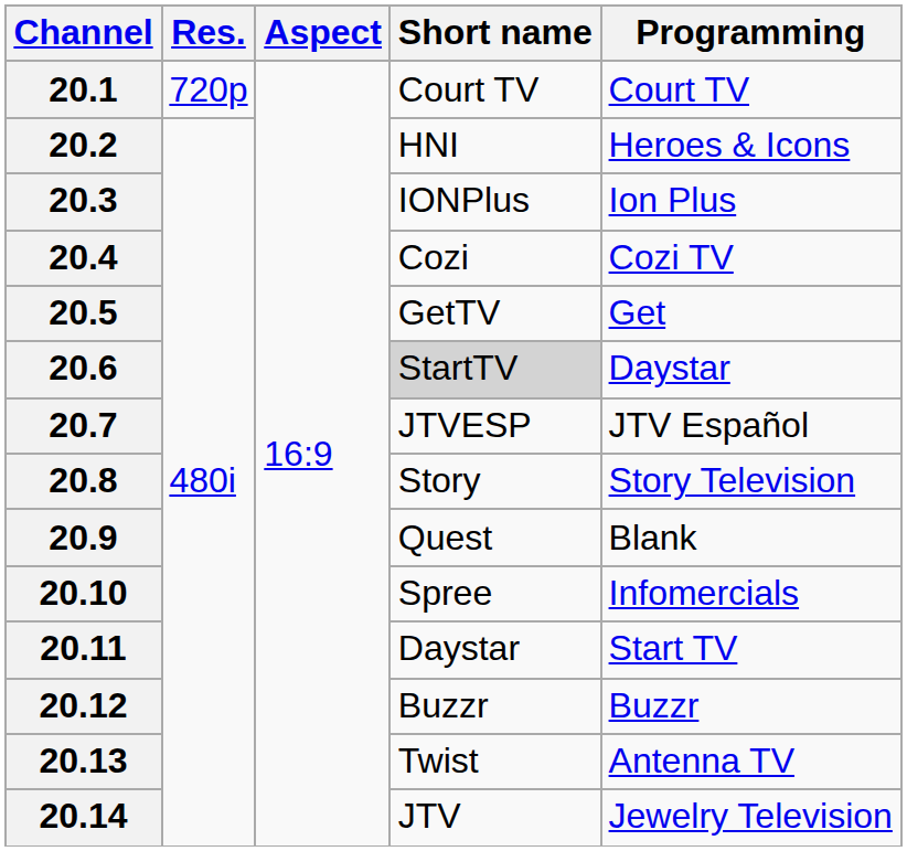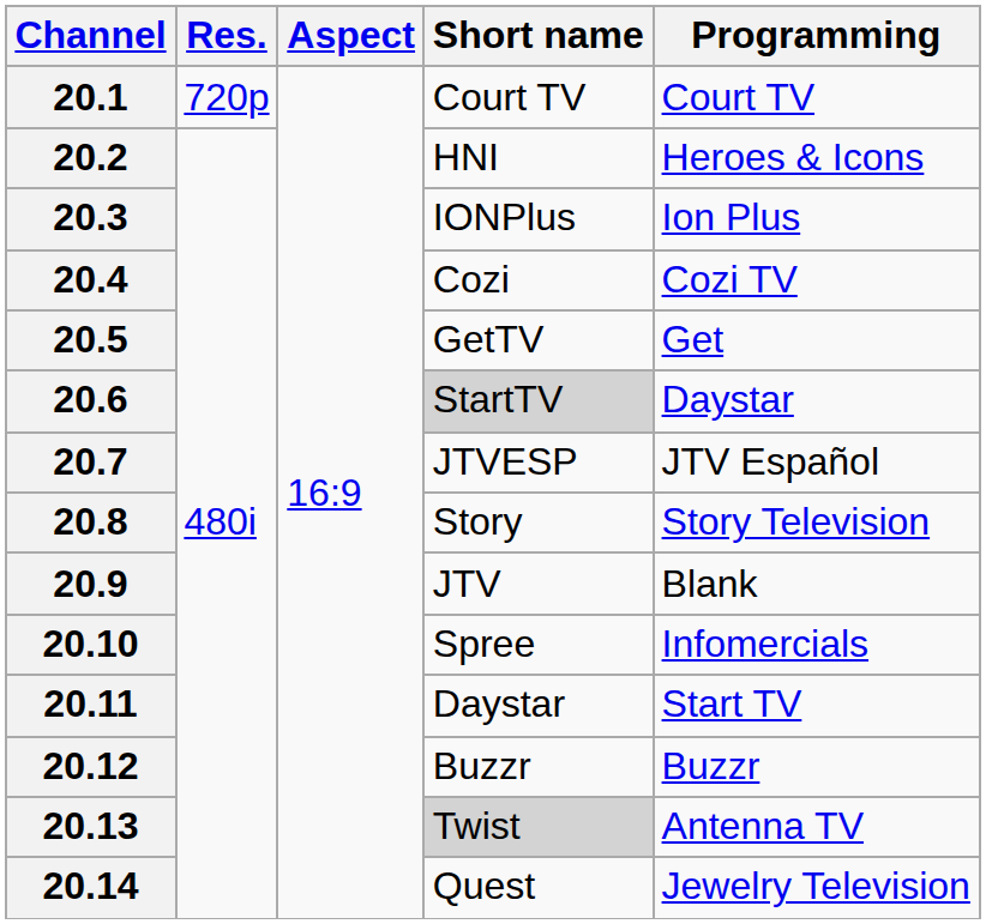20.9 | Short name: Quest -> JTV
20.13 | Short name: no background -> lightgrey background
20.14 | Short name: JTV -> Quest
